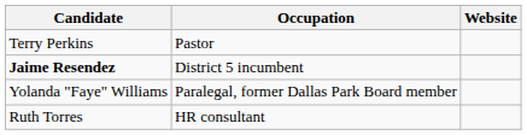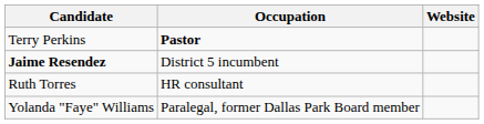Terry Perkins | Occupation: normal -> bold
rows swapped: Ruth Torres <-> Yolanda "Faye" Williams
